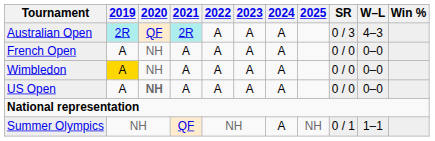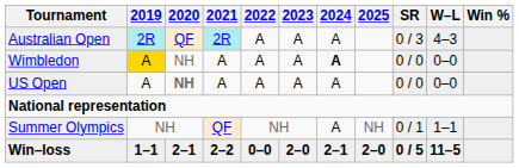- row: French Open | A | NH | A | A | A | A | 0 / 0 | 0–0
Wimbledon | 2024: normal -> bold
+ row: Win–loss | 1–1 | 2–1 | 2–2 | 0–0 | 2–0 | 2–1 | 2–0 | 0 / 5 | 11–5
